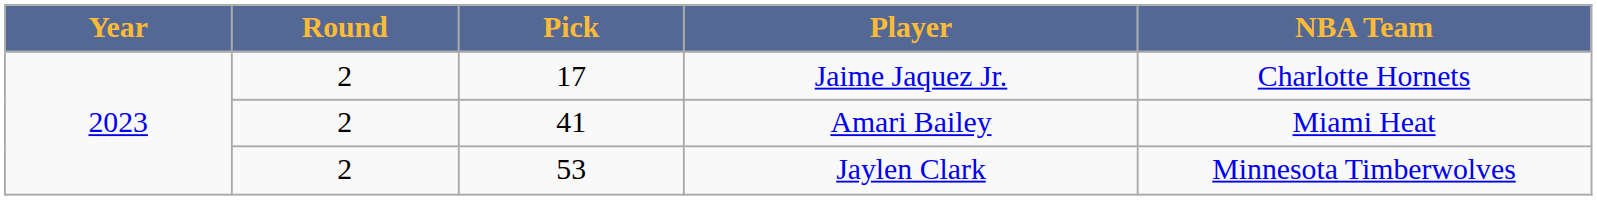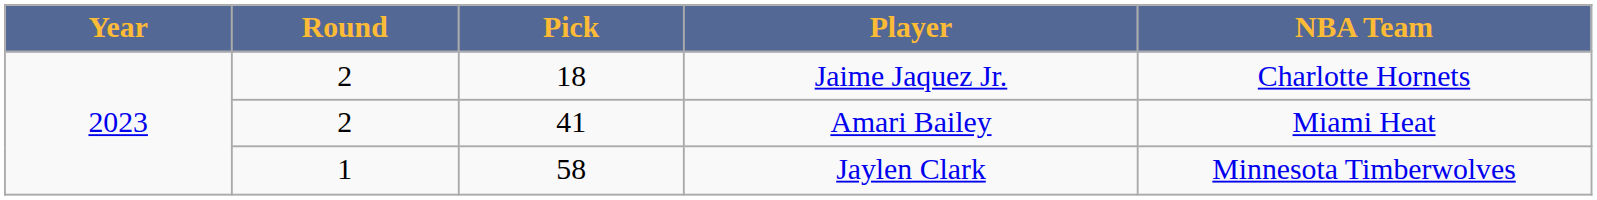Jaime Jaquez Jr. | Pick: 17 -> 18
Jaylen Clark | Round: 2 -> 1
Jaylen Clark | Pick: 53 -> 58
